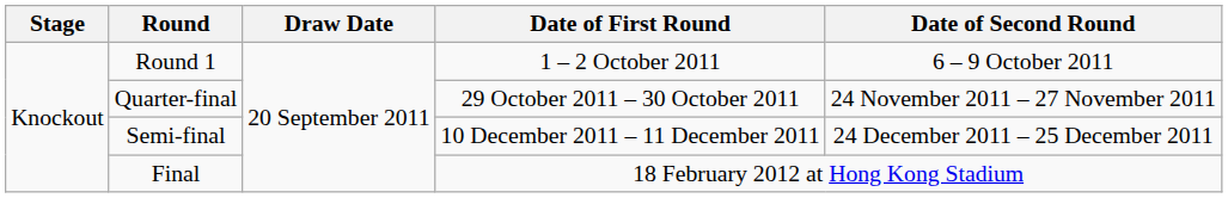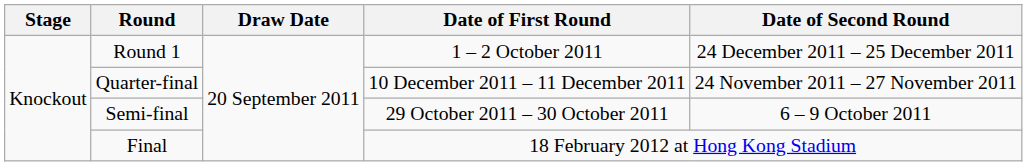Round 1 | Date of Second Round: 6 – 9 October 2011 -> 24 December 2011 – 25 December 2011
Quarter-final | Date of First Round: 29 October 2011 – 30 October 2011 -> 10 December 2011 – 11 December 2011
Semi-final | Date of First Round: 10 December 2011 – 11 December 2011 -> 29 October 2011 – 30 October 2011
Semi-final | Date of Second Round: 24 December 2011 – 25 December 2011 -> 6 – 9 October 2011
